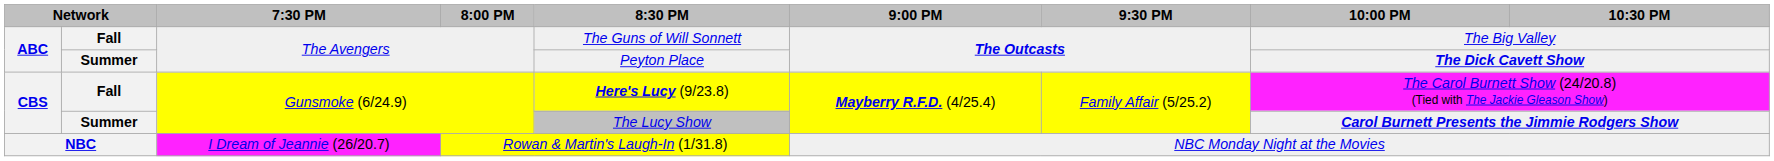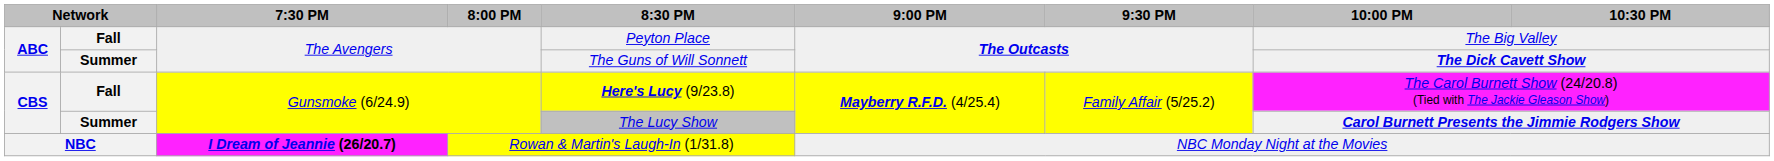ABC / Fall | 8:30 PM: The Guns of Will Sonnett -> Peyton Place
ABC / Summer | 8:30 PM: Peyton Place -> The Guns of Will Sonnett
NBC | 7:30 PM: normal -> bold
